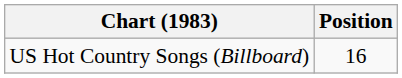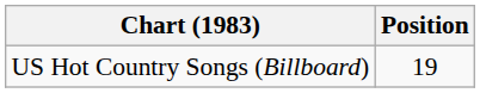US Hot Country Songs (Billboard) | Position: 16 -> 19
